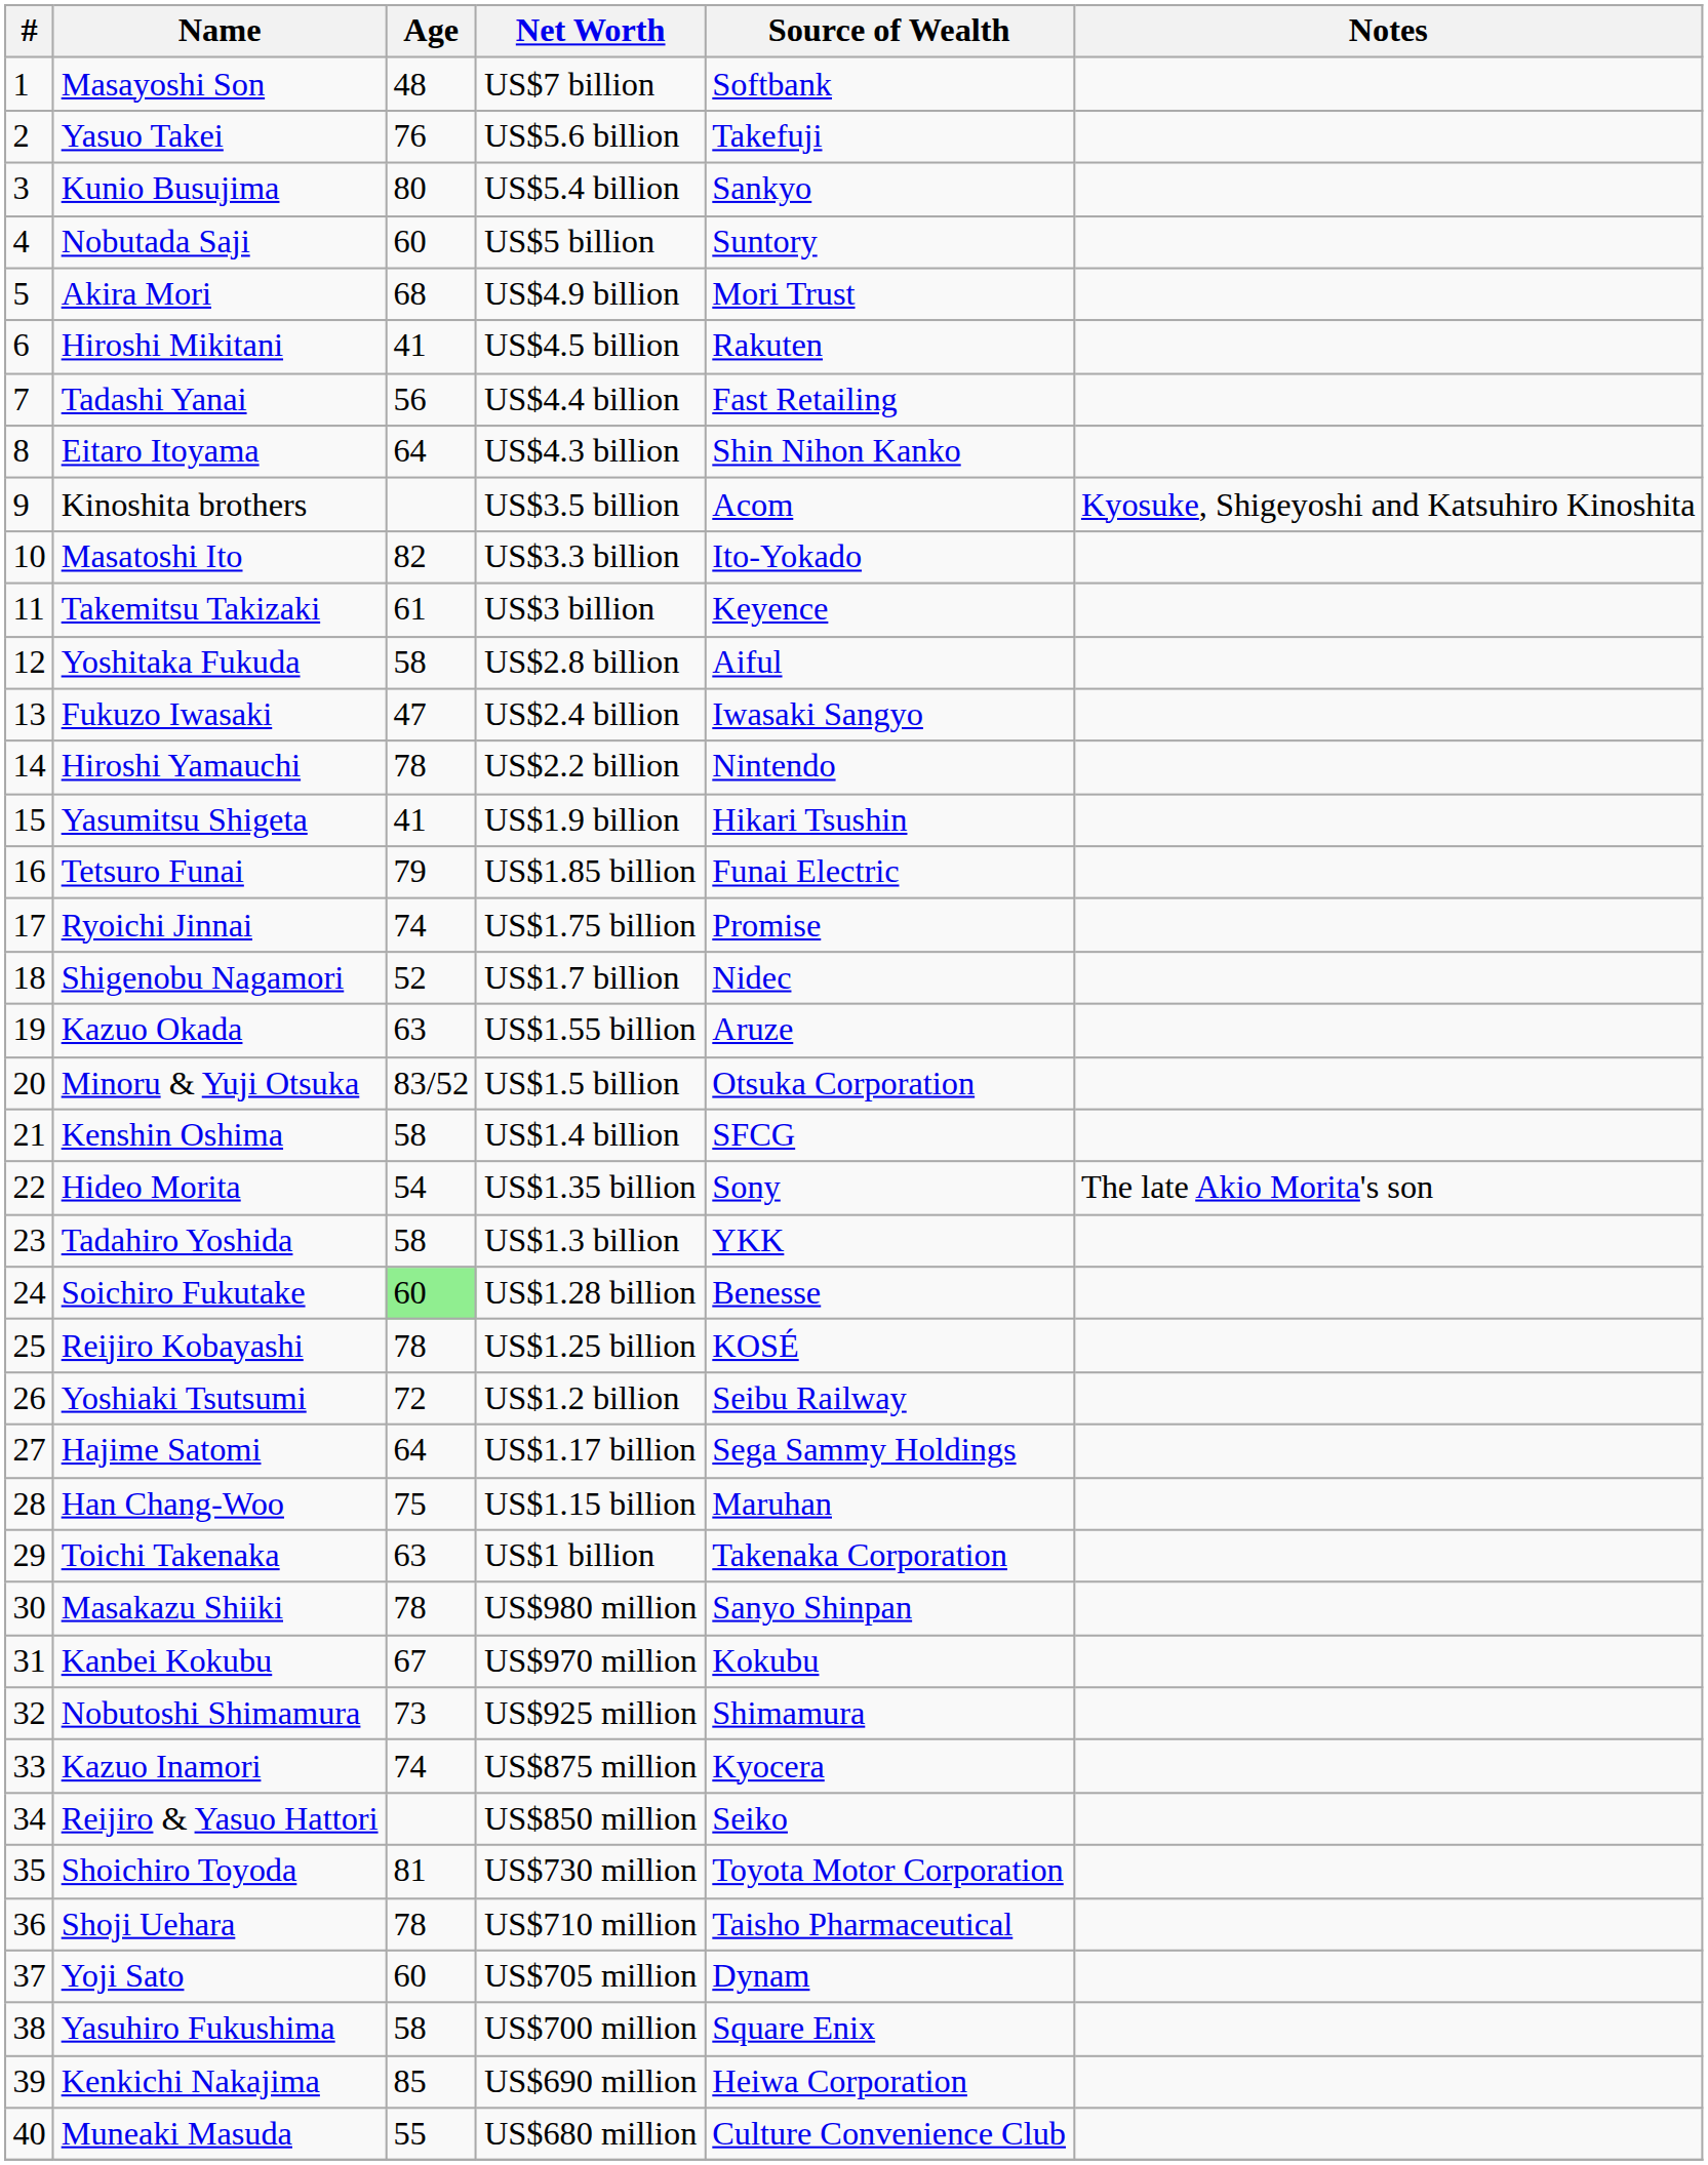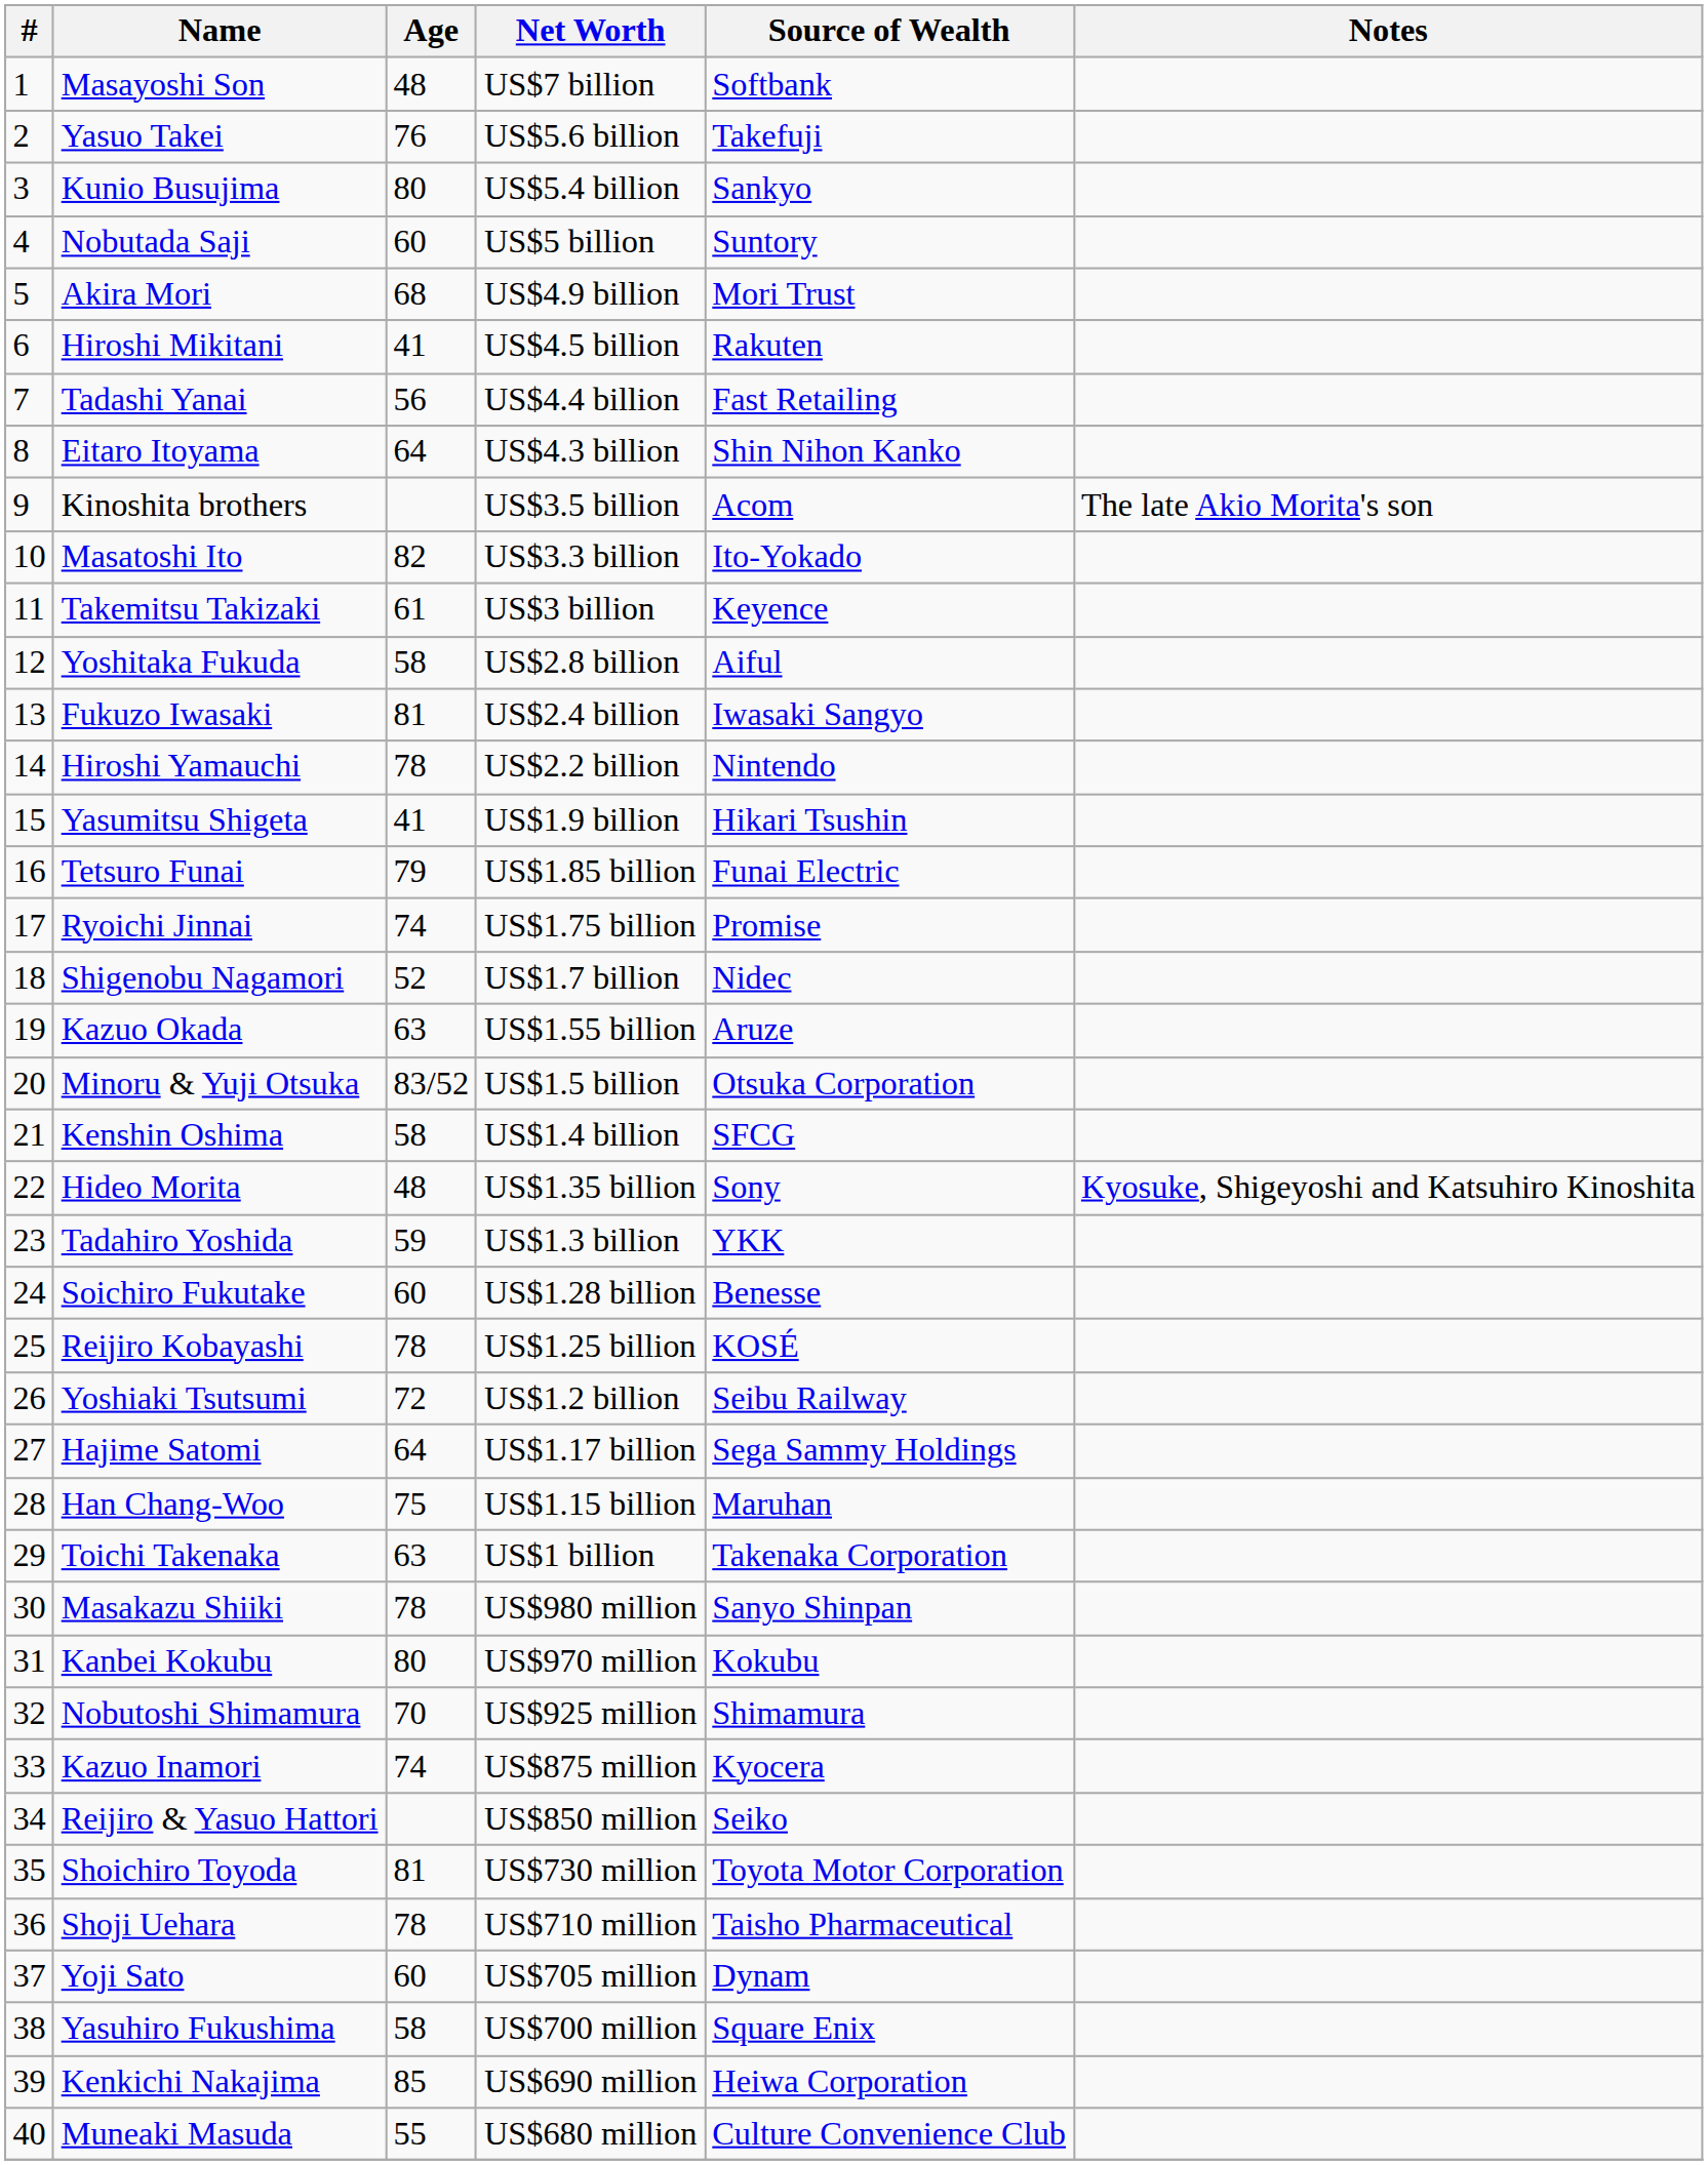Kinoshita brothers | Notes: Kyosuke, Shigeyoshi and Katsuhiro Kinoshita -> The late Akio Morita's son
Fukuzo Iwasaki | Age: 47 -> 81
Hideo Morita | Age: 54 -> 48
Hideo Morita | Notes: The late Akio Morita's son -> Kyosuke, Shigeyoshi and Katsuhiro Kinoshita
Tadahiro Yoshida | Age: 58 -> 59
Soichiro Fukutake | Age: lightgreen background -> no background
Kanbei Kokubu | Age: 67 -> 80
Nobutoshi Shimamura | Age: 73 -> 70
